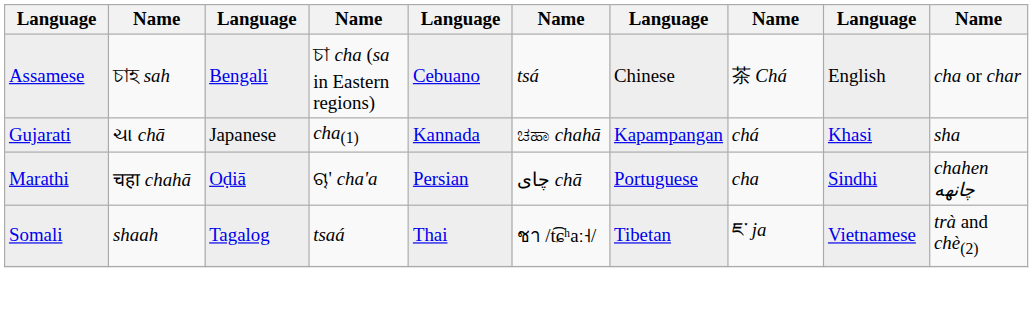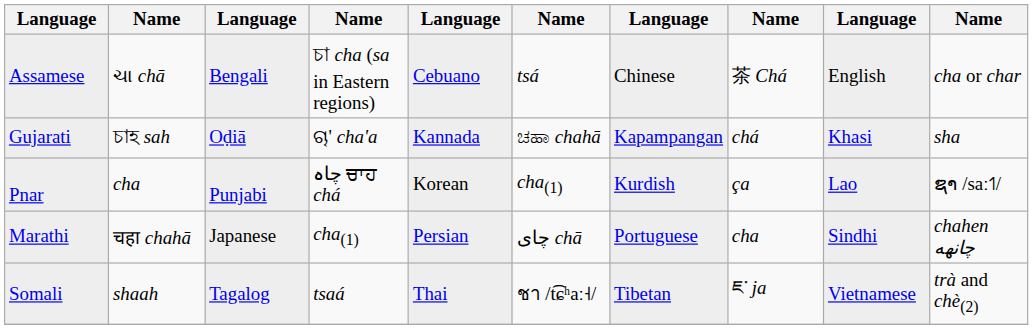Assamese | column 2: চাহ sah -> ચા chā
Gujarati | column 2: ચા chā -> চাহ sah
Gujarati | column 3: Japanese -> Oḍiā
Gujarati | column 4: cha(1) -> ଚା' cha'a
+ row: Pnar | cha | Punjabi | چاہ ਚਾਹ chá | Korean | cha(1) | Kurdish | ça | Lao | ຊາ /saː˦˥/
Marathi | column 3: Oḍiā -> Japanese
Marathi | column 4: ଚା' cha'a -> cha(1)
